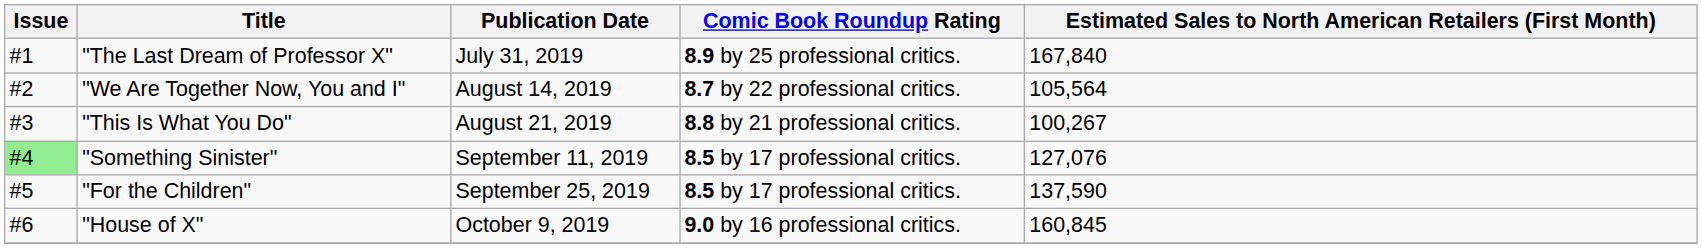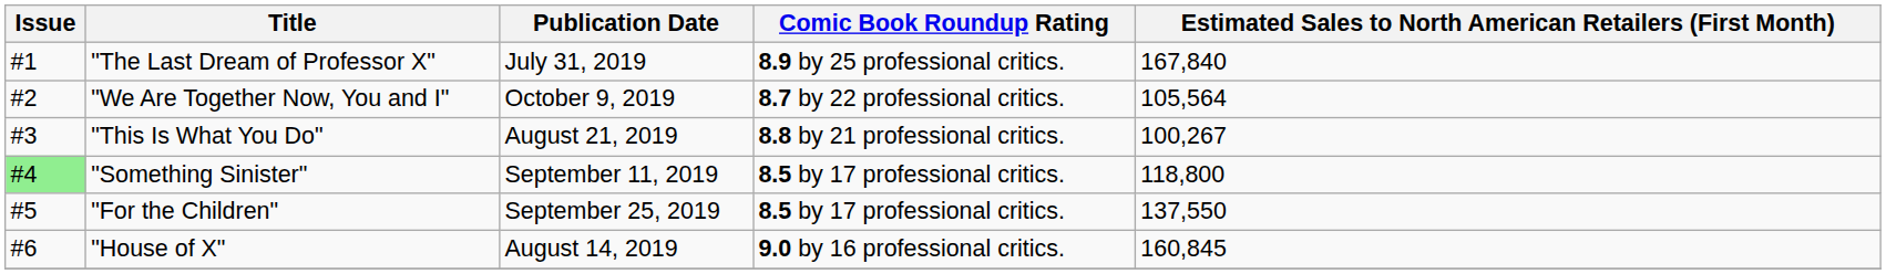"We Are Together Now, You and I" | Publication Date: August 14, 2019 -> October 9, 2019
"Something Sinister" | Estimated Sales to North American Retailers (First Month): 127,076 -> 118,800
"For the Children" | Estimated Sales to North American Retailers (First Month): 137,590 -> 137,550
"House of X" | Publication Date: October 9, 2019 -> August 14, 2019
